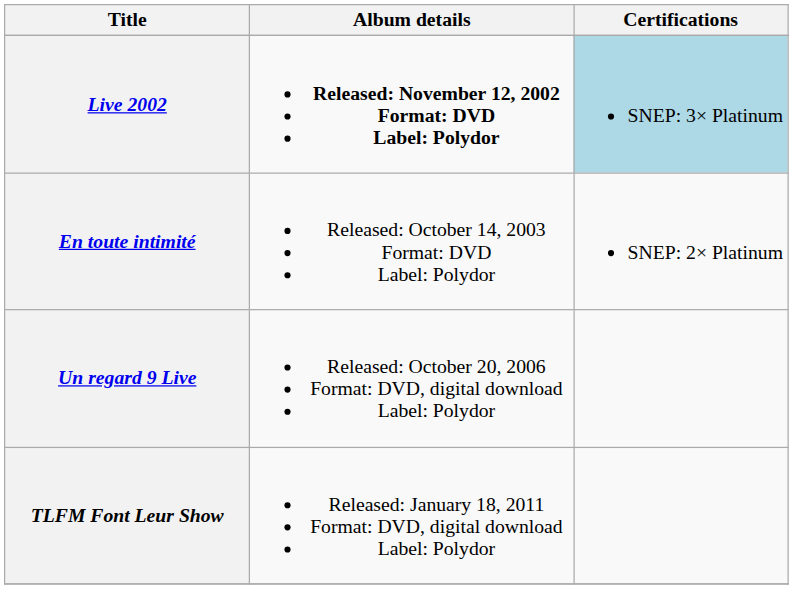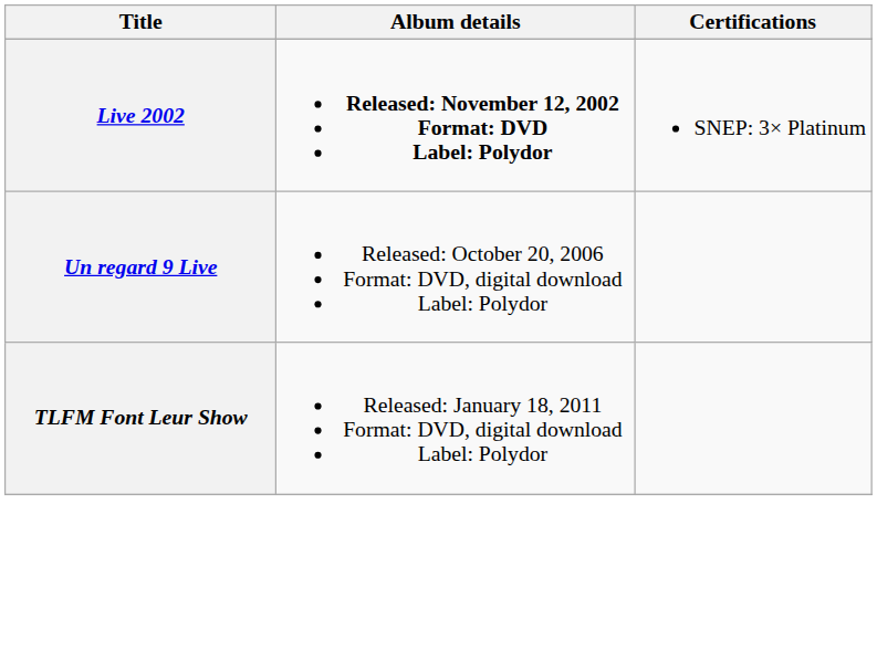Live 2002 | Certifications: lightblue background -> no background
- row: En toute intimité | Released: October 14, 2003 Format: DVD Label: Polydor | SNEP: 2× Platinum
